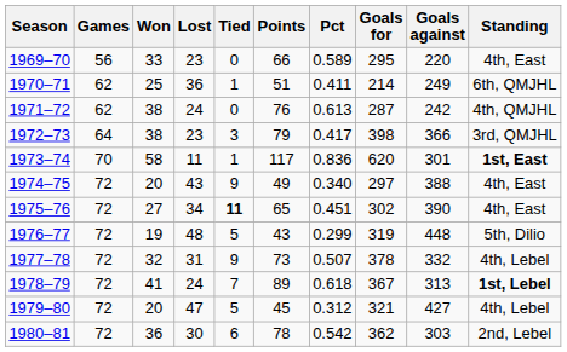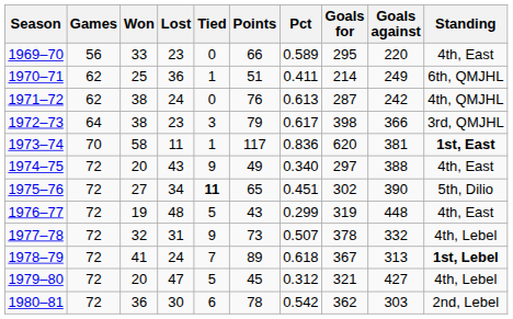1972–73 | Pct: 0.417 -> 0.617
1973–74 | Goals against: 301 -> 381
1975–76 | Standing: 4th, East -> 5th, Dilio
1976–77 | Standing: 5th, Dilio -> 4th, East
